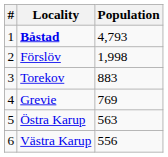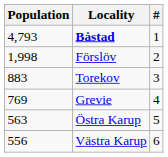columns swapped: # <-> Population
